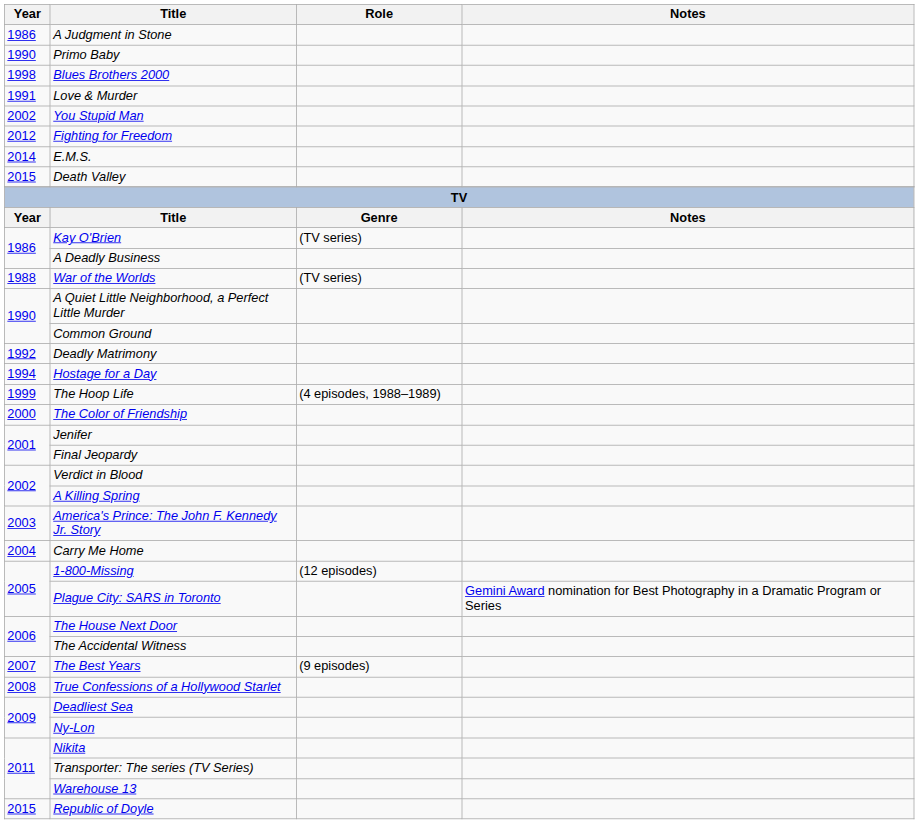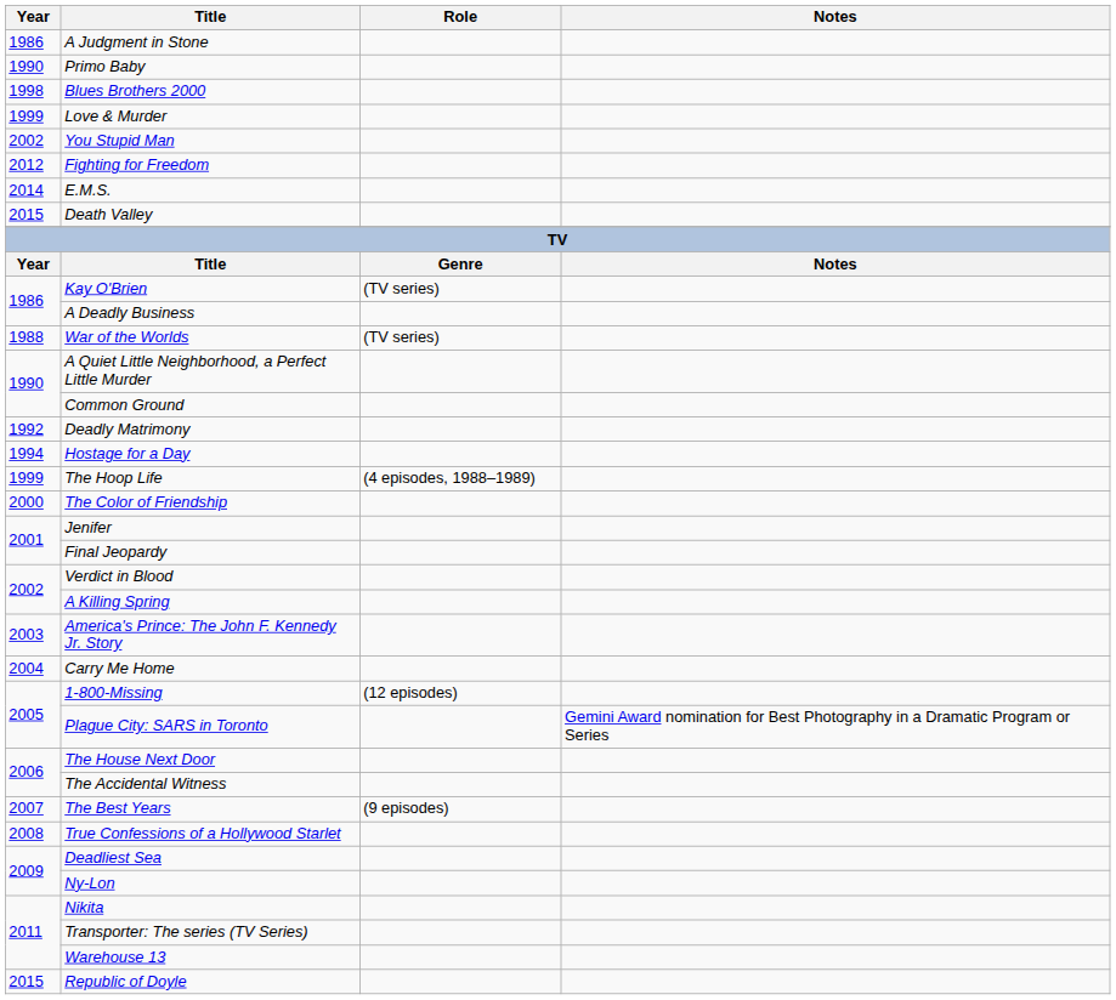Love & Murder | Year: 1991 -> 1999
